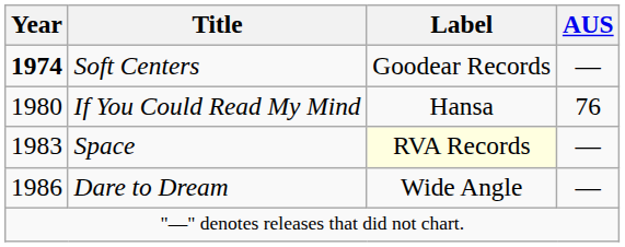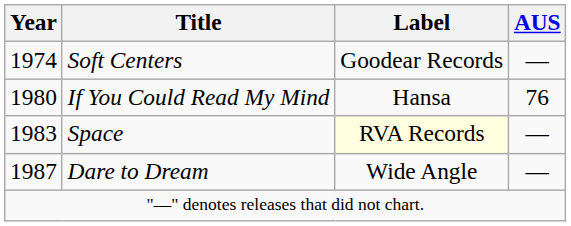Soft Centers | Year: bold -> normal
Dare to Dream | Year: 1986 -> 1987
